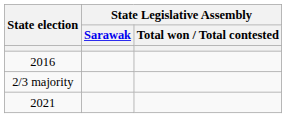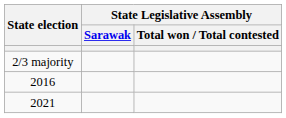rows swapped: 2/3 majority <-> 2016
